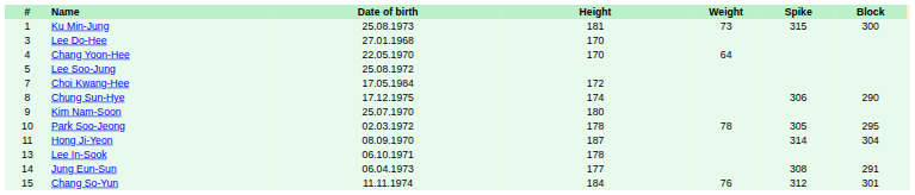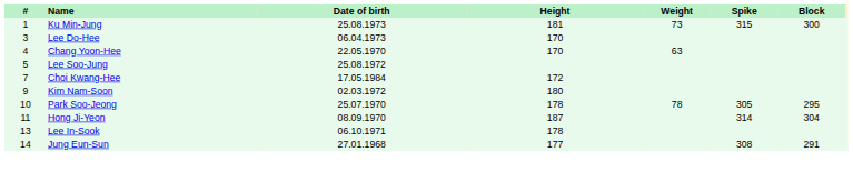Lee Do-Hee | Date of birth: 27.01.1968 -> 06.04.1973
Chang Yoon-Hee | Weight: 64 -> 63
- row: 8 | Chung Sun-Hye | 17.12.1975 | 174 | 306 | 290
Kim Nam-Soon | Date of birth: 25.07.1970 -> 02.03.1972
Park Soo-Jeong | Date of birth: 02.03.1972 -> 25.07.1970
Jung Eun-Sun | Date of birth: 06.04.1973 -> 27.01.1968
- row: 15 | Chang So-Yun | 11.11.1974 | 184 | 76 | 312 | 301
